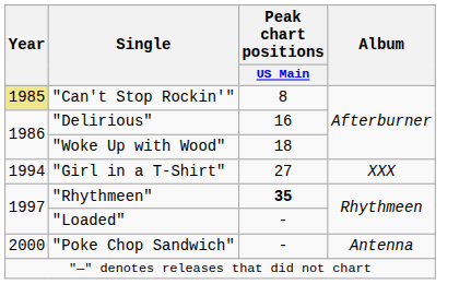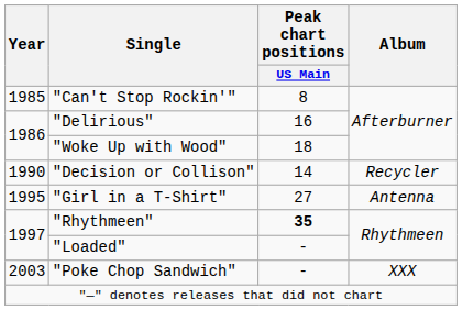"Can't Stop Rockin'" | Year: khaki background -> no background
+ row: 1990 | "Decision or Collison" | 14 | Recycler
"Girl in a T-Shirt" | Year: 1994 -> 1995
"Girl in a T-Shirt" | Album: XXX -> Antenna
"Poke Chop Sandwich" | Year: 2000 -> 2003
"Poke Chop Sandwich" | Album: Antenna -> XXX
